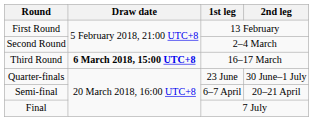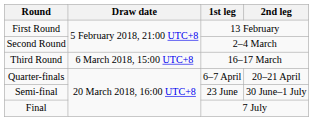Third Round | Draw date: bold -> normal
Quarter-finals | 1st leg: 23 June -> 6–7 April
Quarter-finals | 2nd leg: 30 June–1 July -> 20–21 April
Semi-final | 1st leg: 6–7 April -> 23 June
Semi-final | 2nd leg: 20–21 April -> 30 June–1 July
